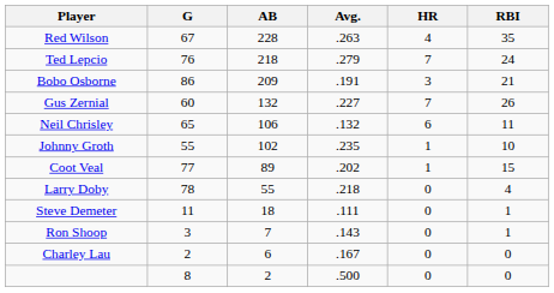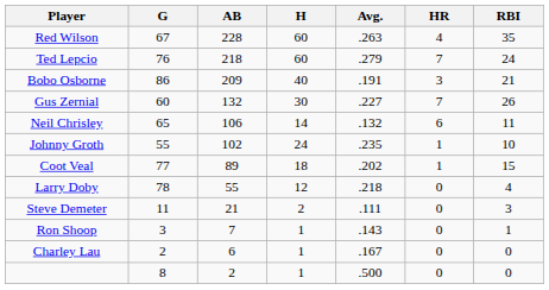+ column: H | 60 | 60 | 40 | 30 | 14 | 24 | 18 | 12 | 2 | 1 | 1 | 1
Steve Demeter | AB: 18 -> 21
Steve Demeter | RBI: 1 -> 3
